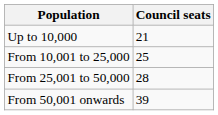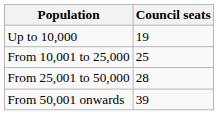Up to 10,000 | Council seats: 21 -> 19
